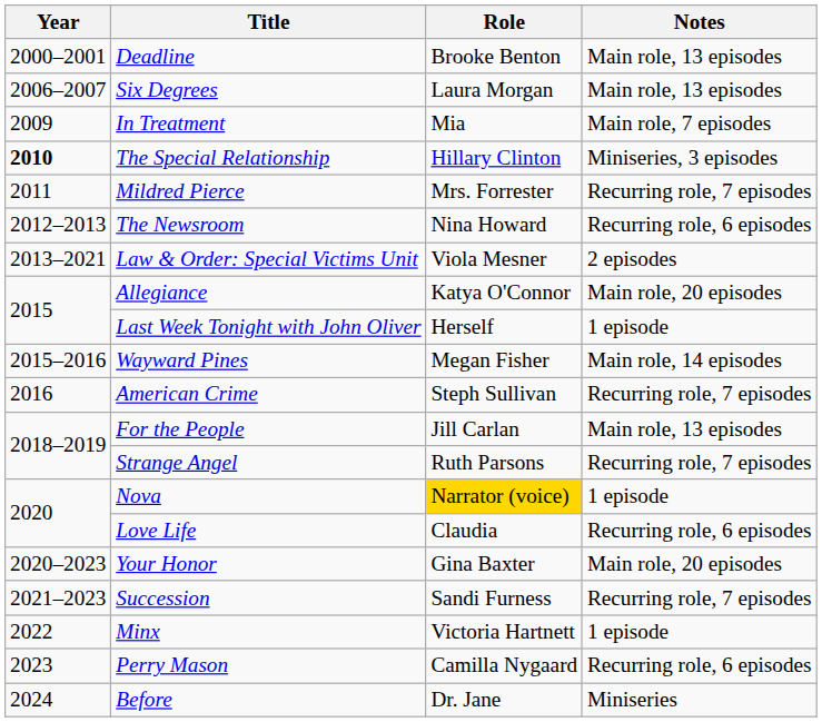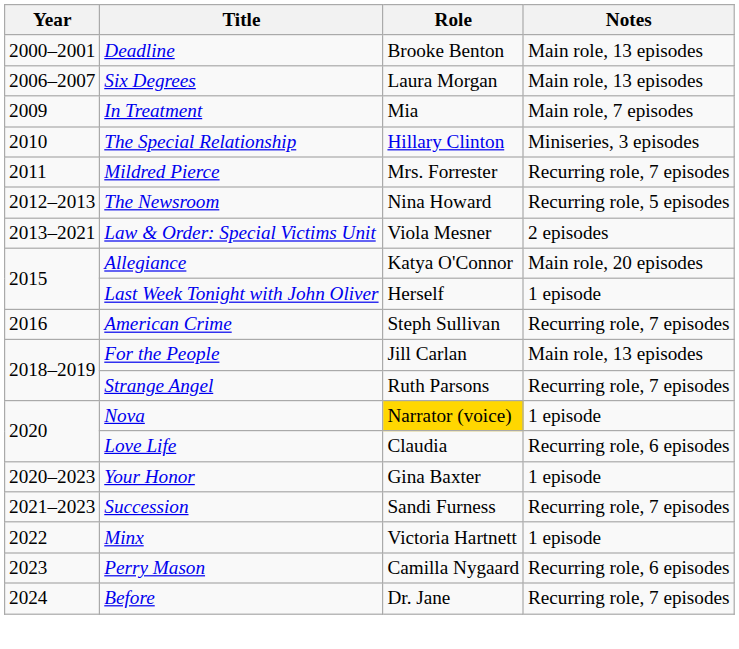The Special Relationship | Year: bold -> normal
The Newsroom | Notes: Recurring role, 6 episodes -> Recurring role, 5 episodes
- row: 2015–2016 | Wayward Pines | Megan Fisher | Main role, 14 episodes
Your Honor | Notes: Main role, 20 episodes -> 1 episode
Before | Notes: Miniseries -> Recurring role, 7 episodes
